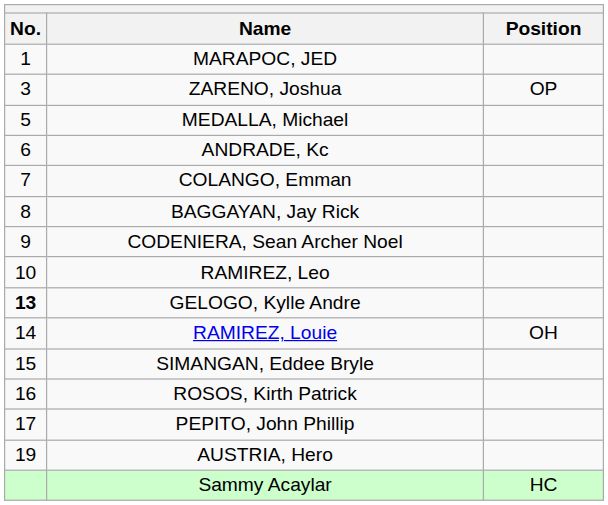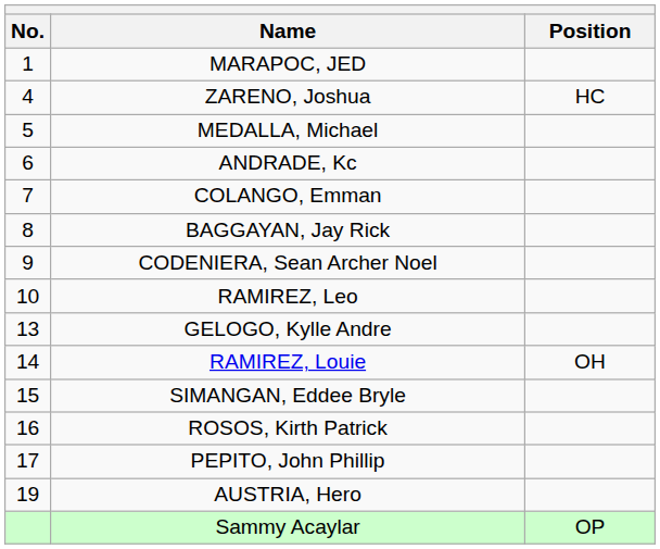ZARENO, Joshua | No.: 3 -> 4
ZARENO, Joshua | Position: OP -> HC
GELOGO, Kylle Andre | No.: bold -> normal
Sammy Acaylar | Position: HC -> OP
